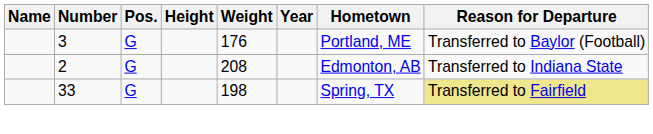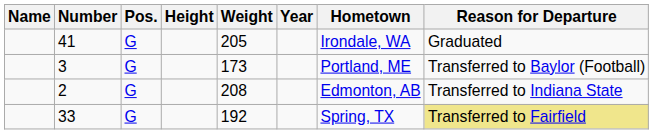+ row: 41 | G | 205 | Irondale, WA | Graduated
3 | Weight: 176 -> 173
33 | Weight: 198 -> 192
